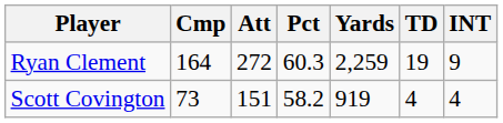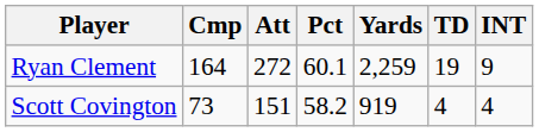Ryan Clement | Pct: 60.3 -> 60.1
